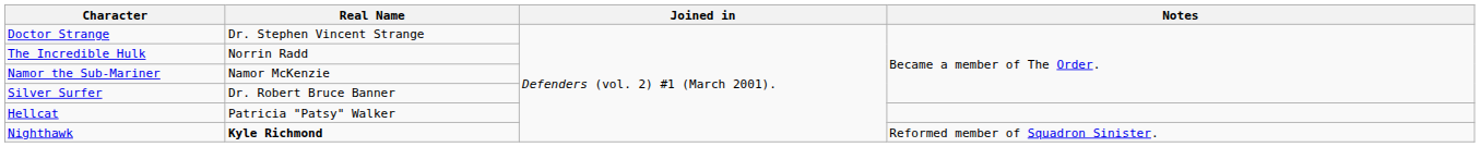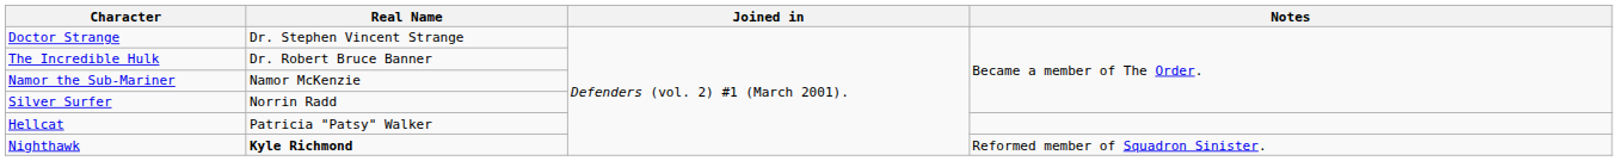The Incredible Hulk | Real Name: Norrin Radd -> Dr. Robert Bruce Banner
Silver Surfer | Real Name: Dr. Robert Bruce Banner -> Norrin Radd
